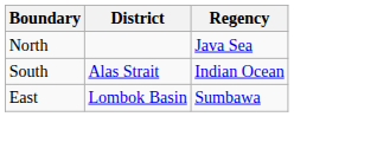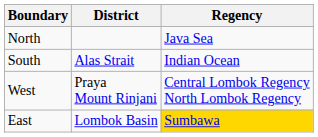+ row: West | Praya Mount Rinjani | Central Lombok Regency North Lombok Regency
East | Regency: no background -> gold background
